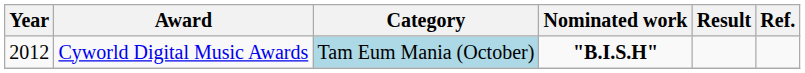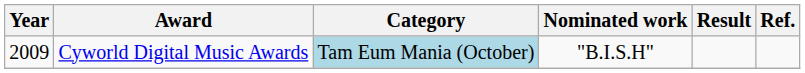Cyworld Digital Music Awards | Year: 2012 -> 2009
Cyworld Digital Music Awards | Nominated work: bold -> normal
